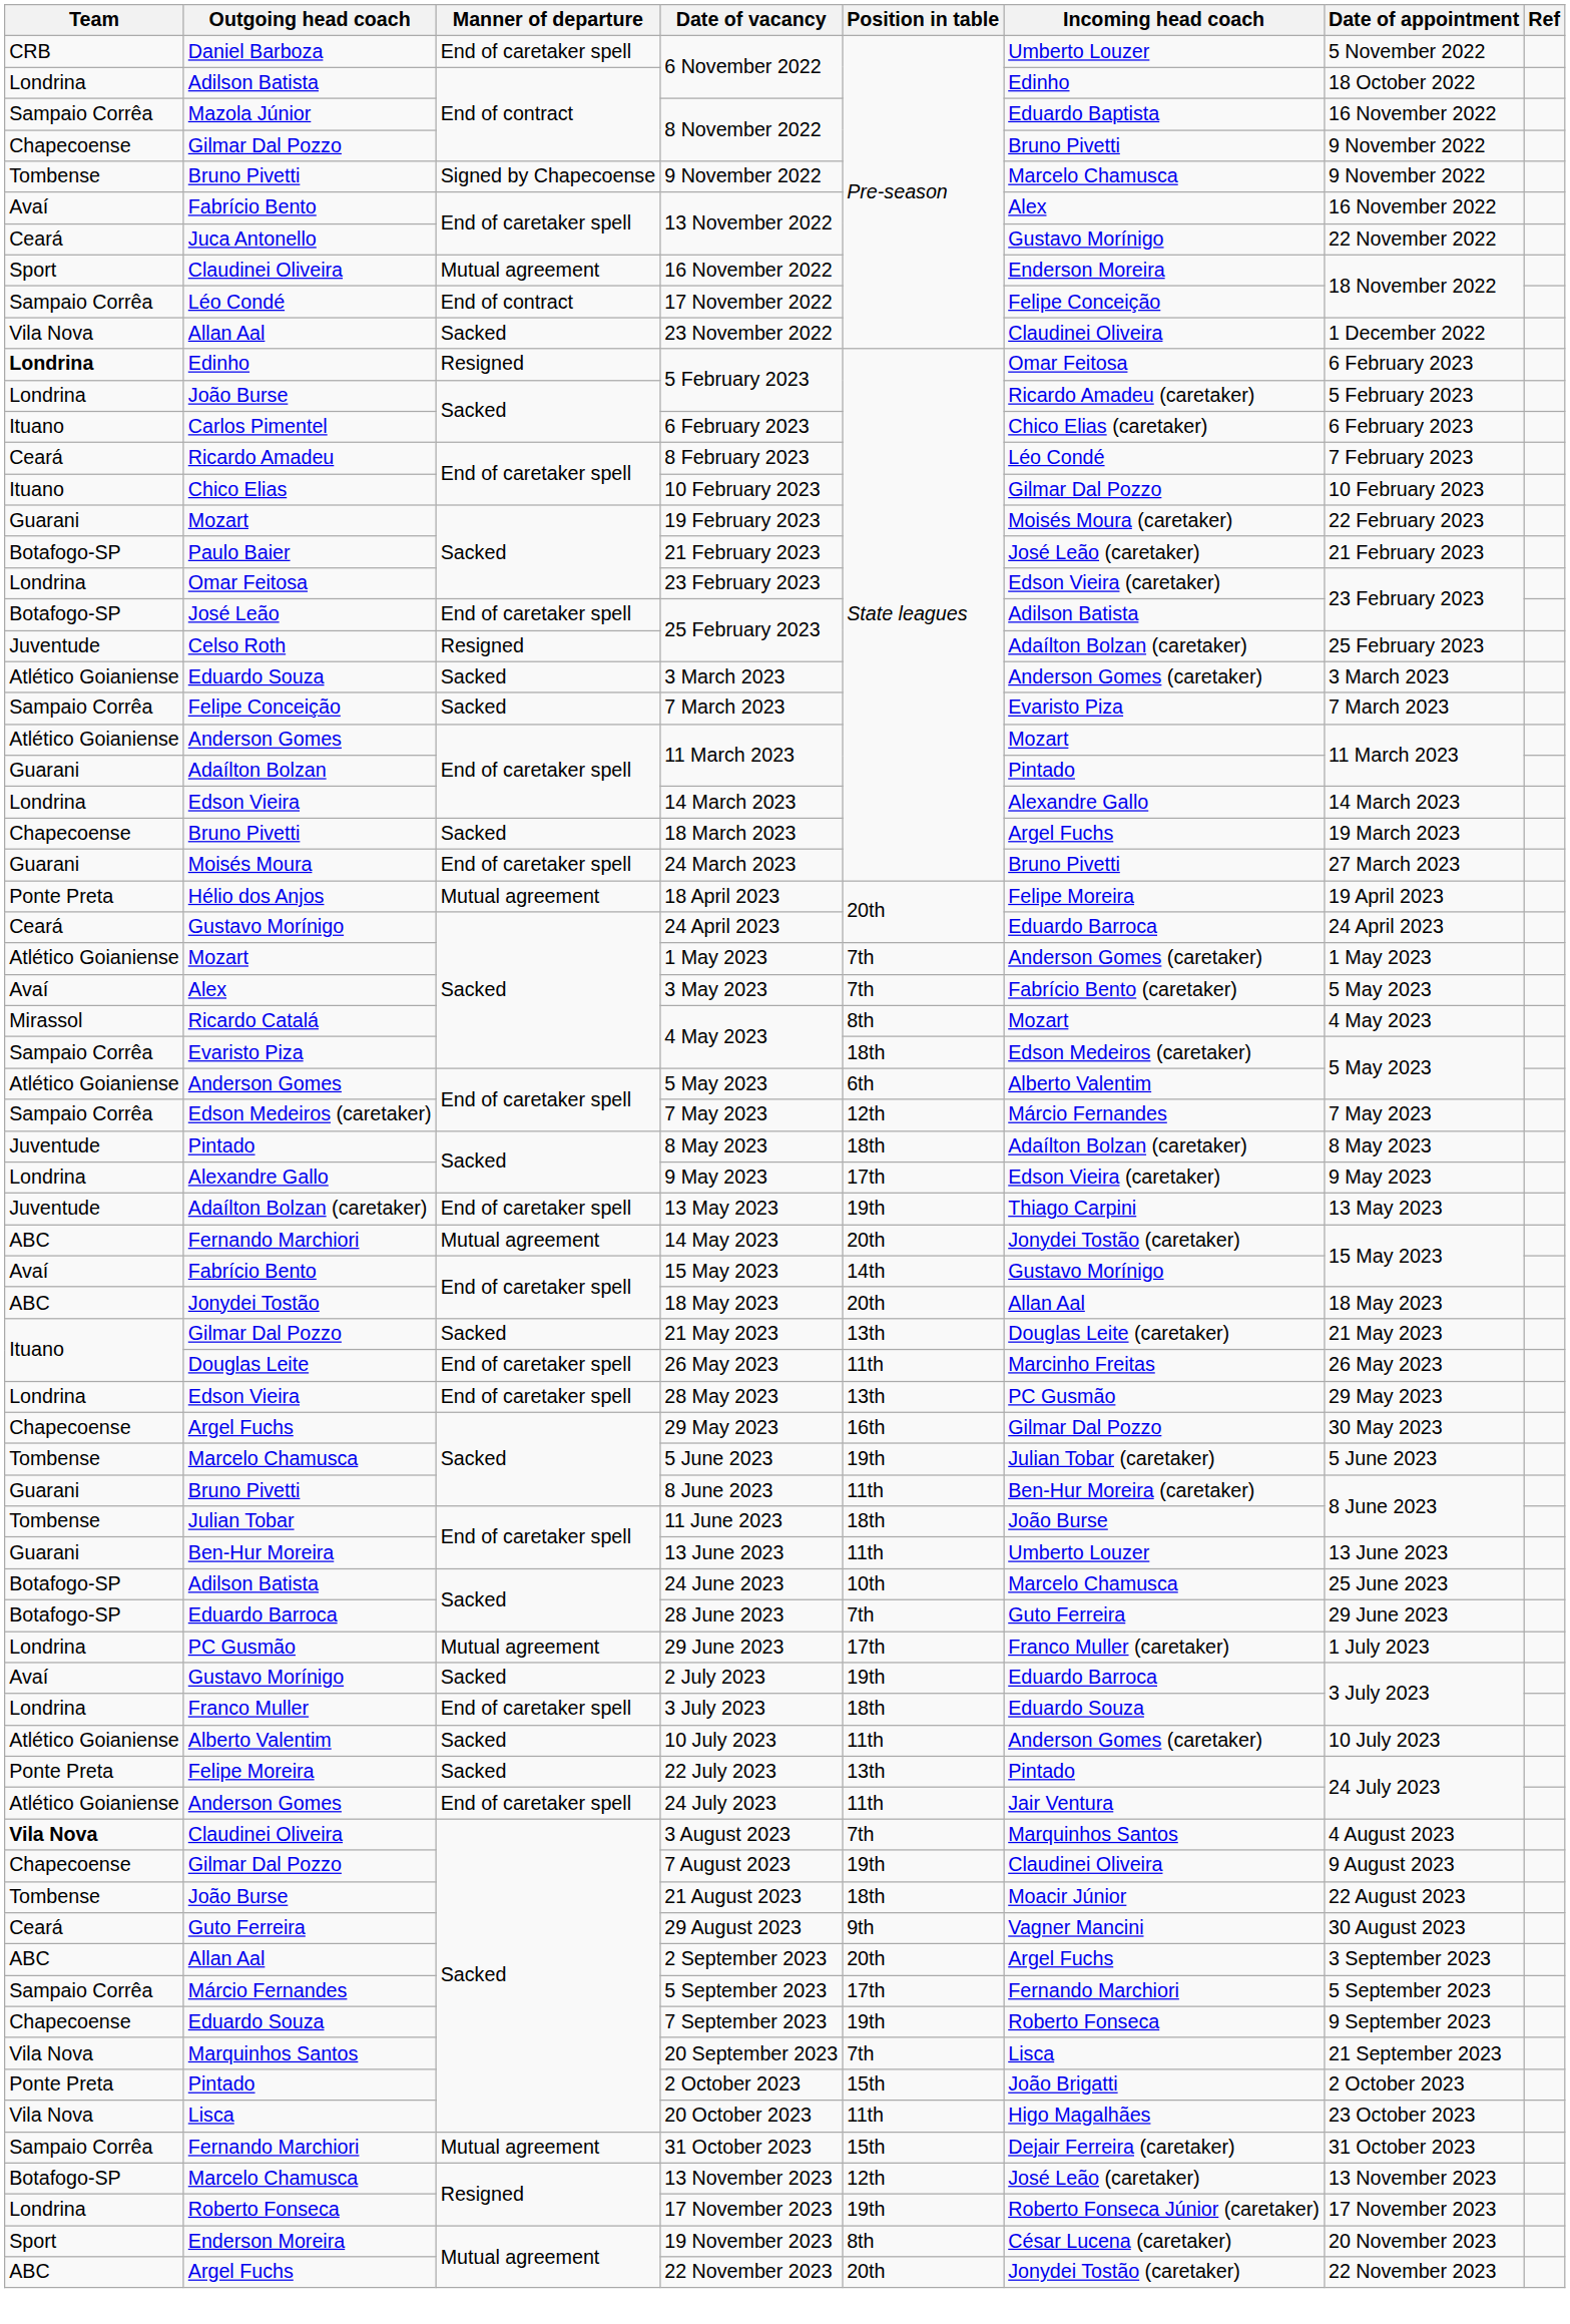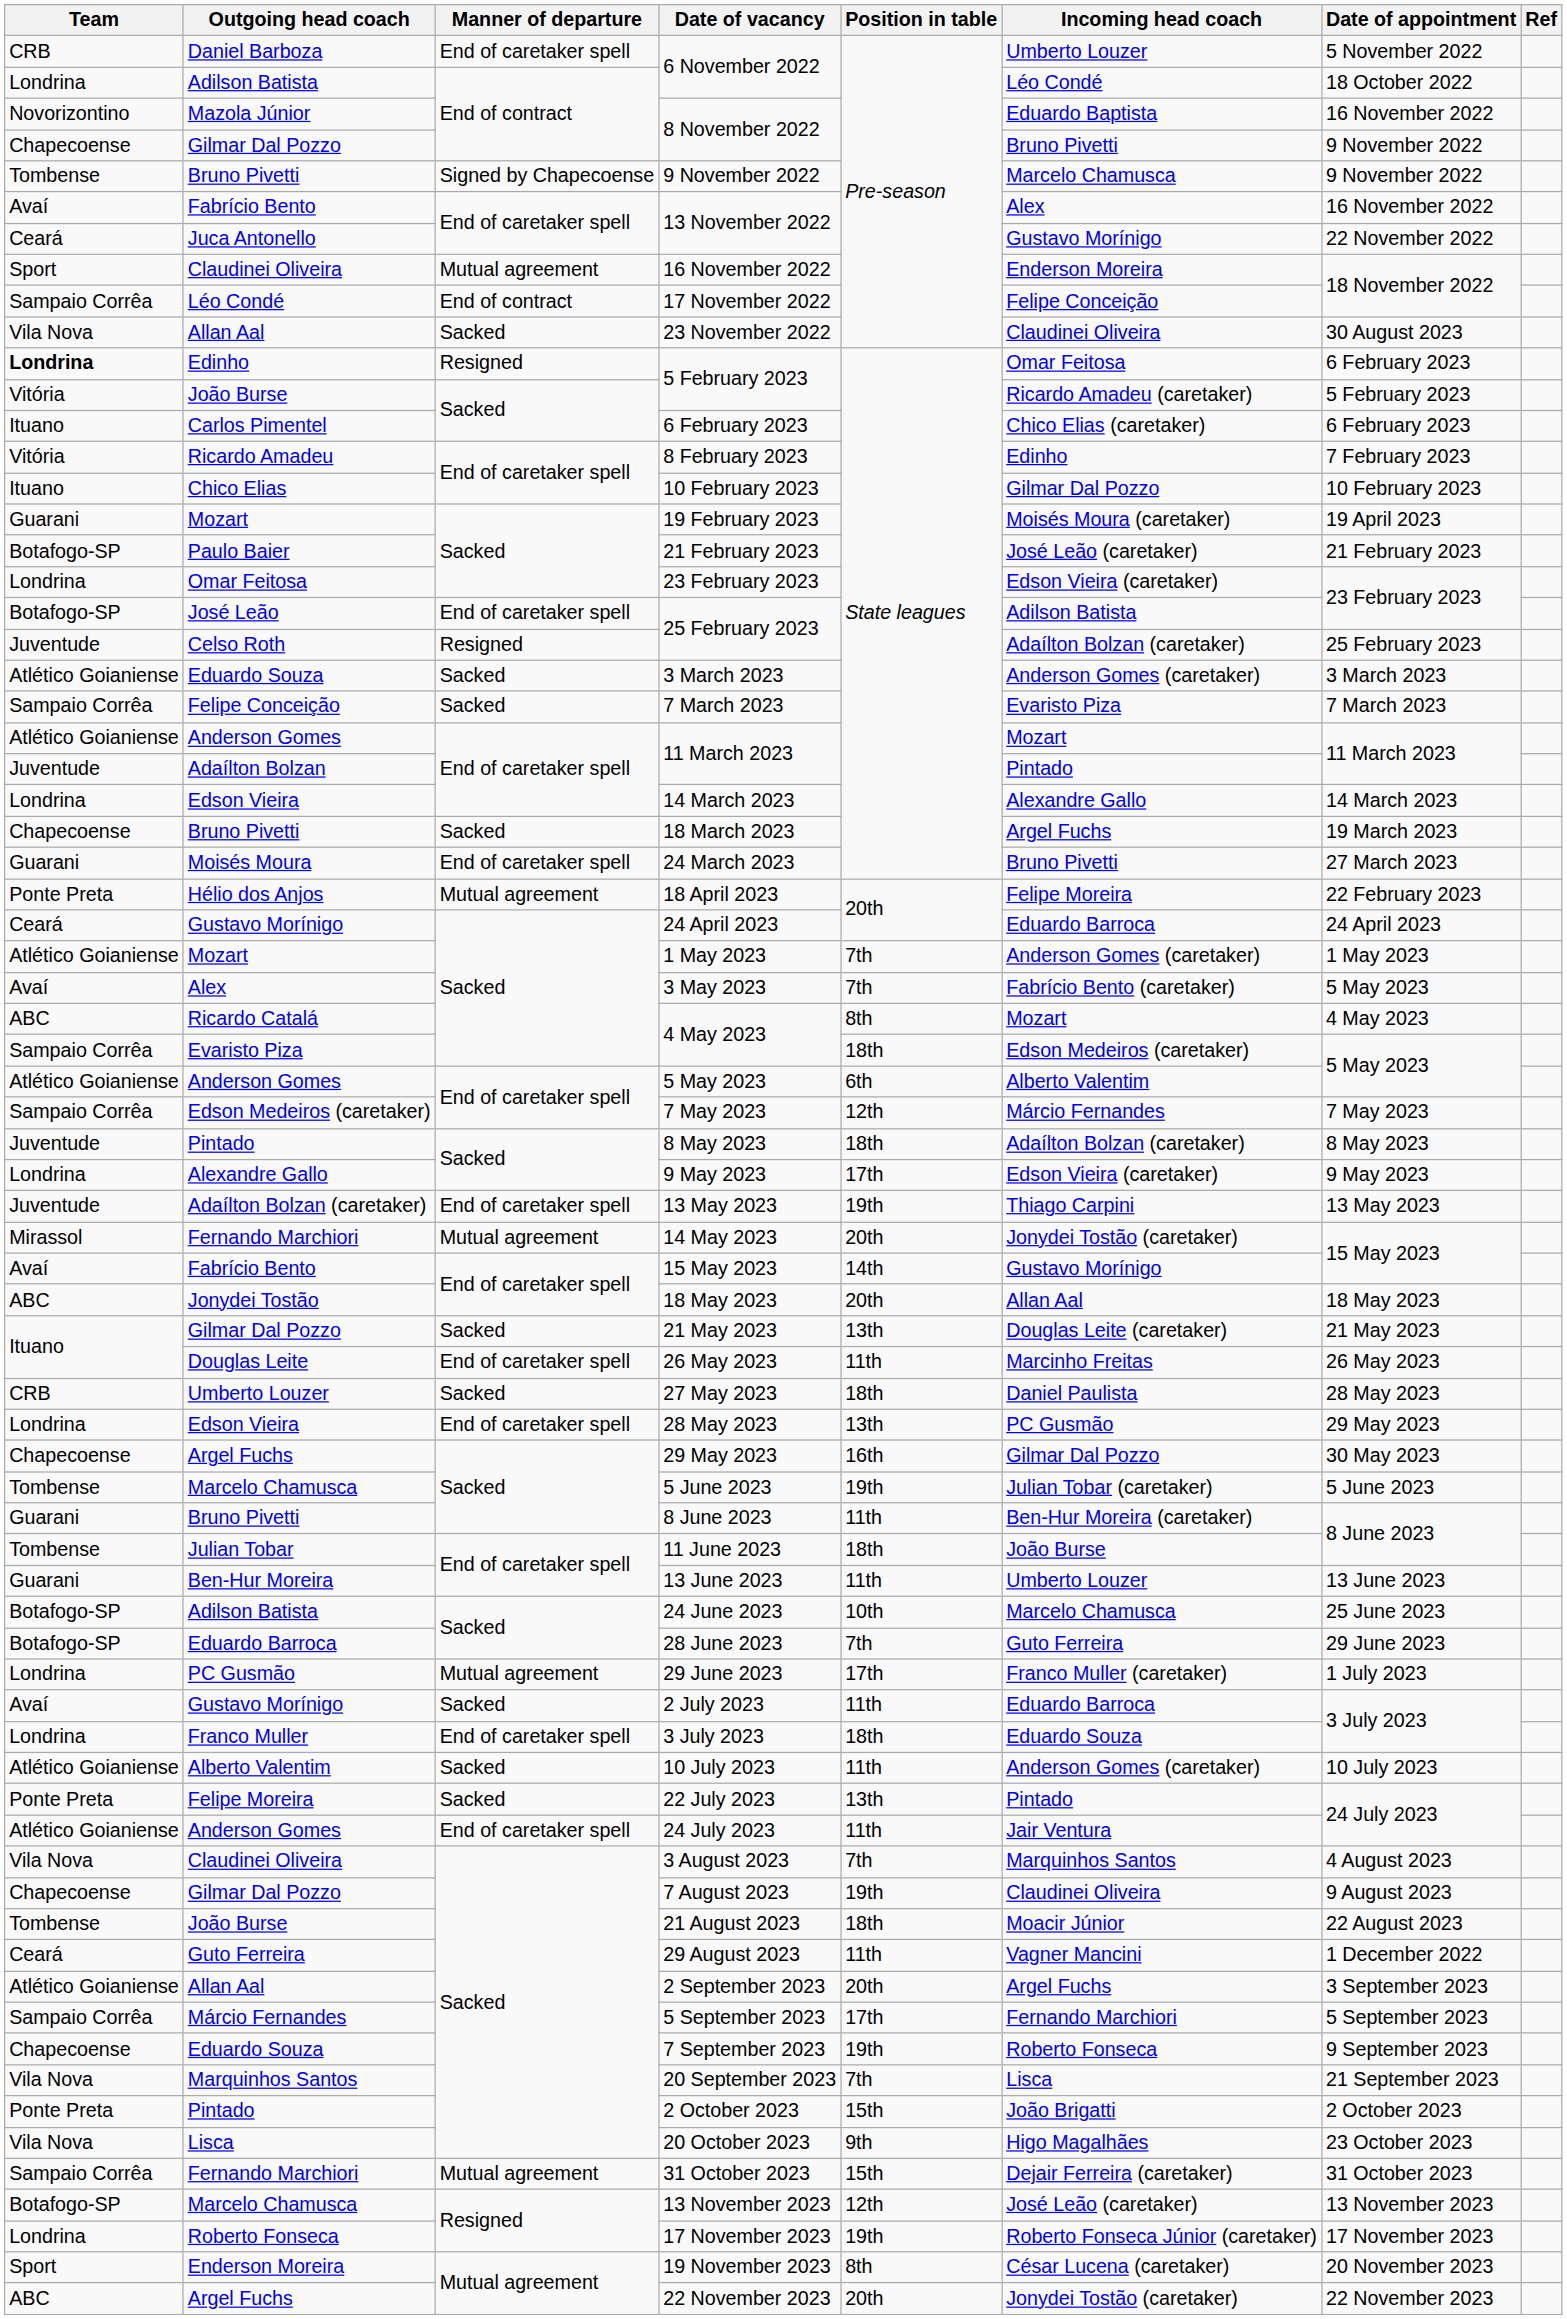Adilson Batista / 6 November 2022 | Incoming head coach: Edinho -> Léo Condé
Mazola Júnior / 8 November 2022 | Team: Sampaio Corrêa -> Novorizontino
23 November 2022 | Date of appointment: 1 December 2022 -> 30 August 2023
João Burse / 5 February 2023 | Team: Londrina -> Vitória
8 February 2023 | Team: Ceará -> Vitória
8 February 2023 | Incoming head coach: Léo Condé -> Edinho
19 February 2023 | Date of appointment: 22 February 2023 -> 19 April 2023
Adaílton Bolzan / 11 March 2023 | Team: Guarani -> Juventude
18 April 2023 | Date of appointment: 19 April 2023 -> 22 February 2023
Ricardo Catalá / 4 May 2023 | Team: Mirassol -> ABC
14 May 2023 | Team: ABC -> Mirassol
+ row: CRB | Umberto Louzer | Sacked | 27 May 2023 | 18th | Daniel Paulista | 28 May 2023
2 July 2023 | Position in table: 19th -> 11th
3 August 2023 | Team: bold -> normal
29 August 2023 | Position in table: 9th -> 11th
29 August 2023 | Date of appointment: 30 August 2023 -> 1 December 2022
2 September 2023 | Team: ABC -> Atlético Goianiense
20 October 2023 | Position in table: 11th -> 9th
